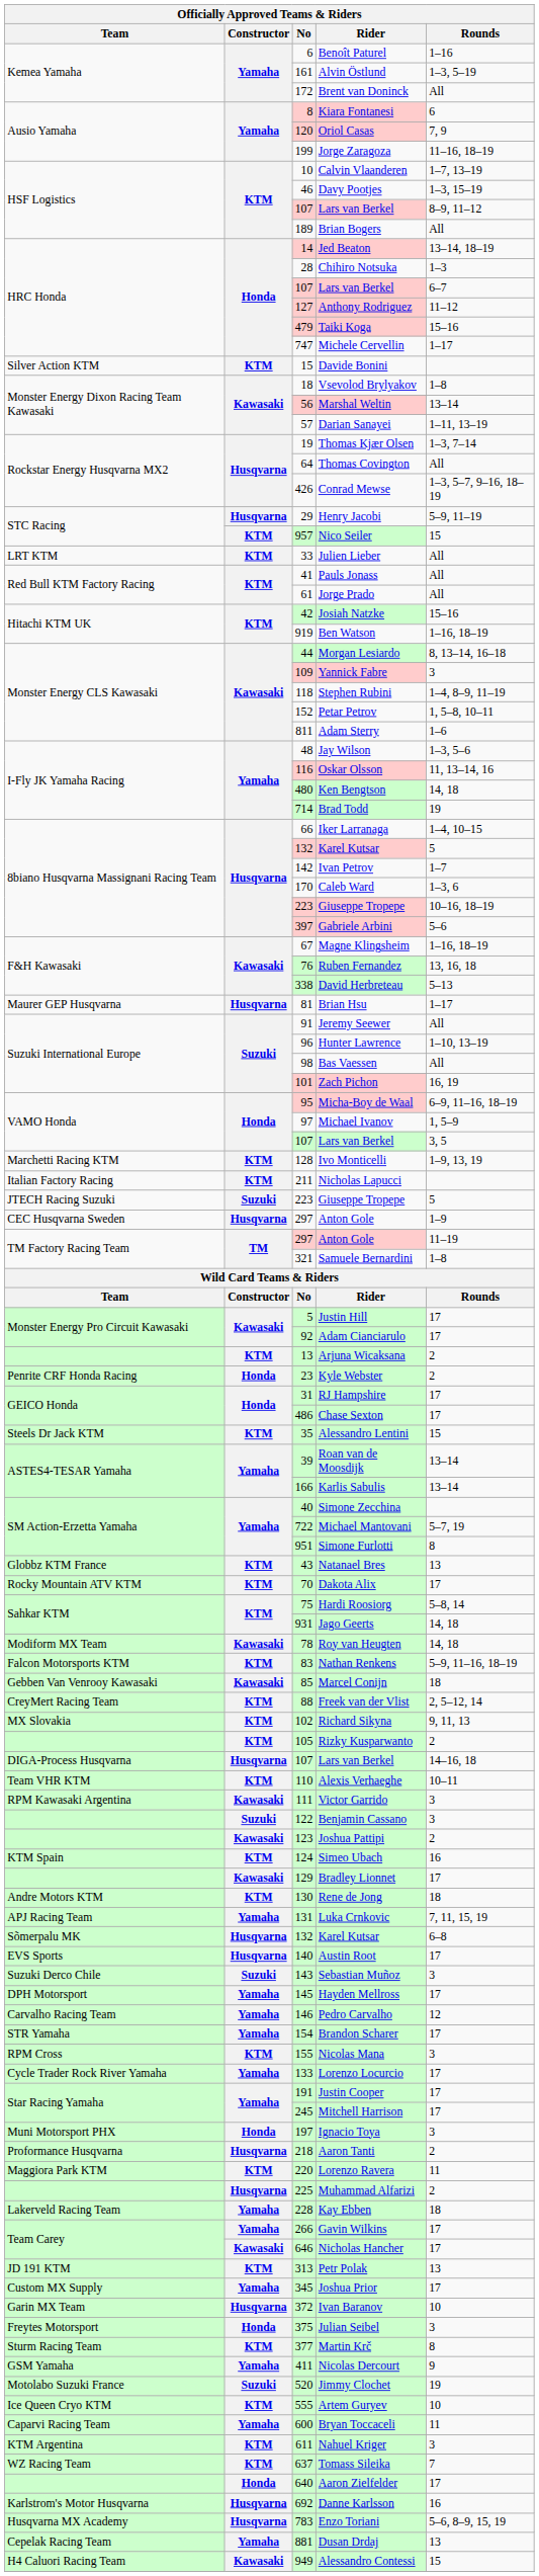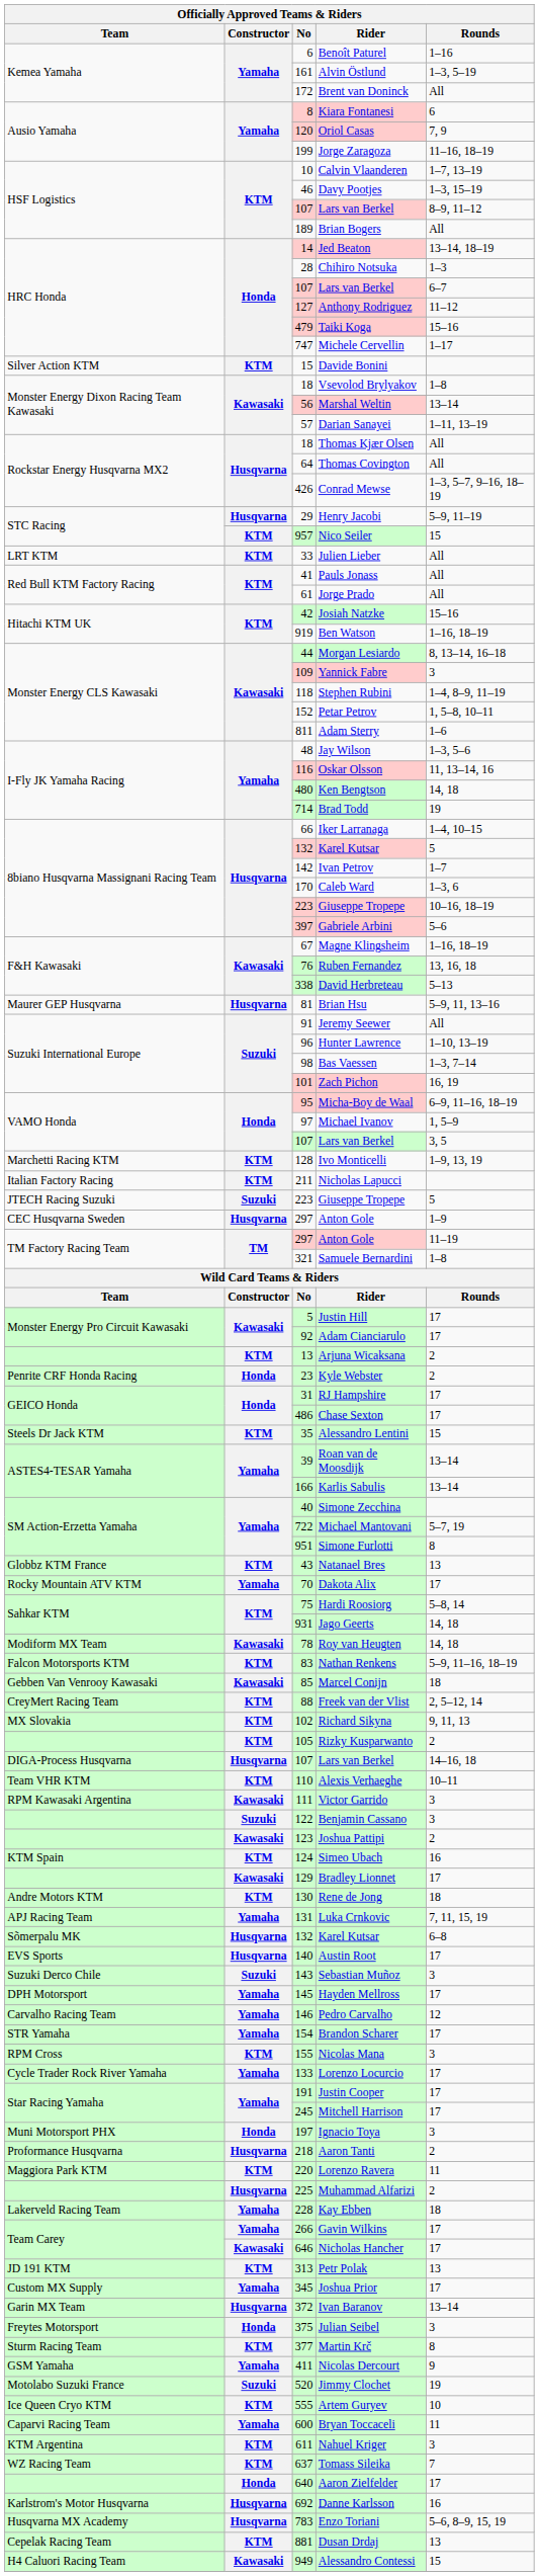Thomas Kjær Olsen | No: 19 -> 18
Thomas Kjær Olsen | Rounds: 1–3, 7–14 -> All
Brian Hsu | Rounds: 1–17 -> 5–9, 11, 13–16
Bas Vaessen | Rounds: All -> 1–3, 7–14
Dakota Alix | Constructor: KTM -> Yamaha
Ivan Baranov | Rounds: 10 -> 13–14
Dusan Drdaj | Constructor: Yamaha -> KTM
